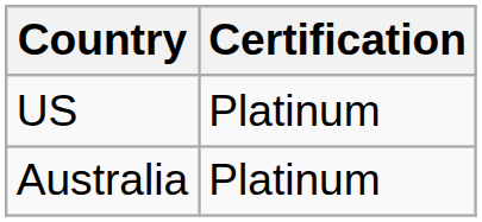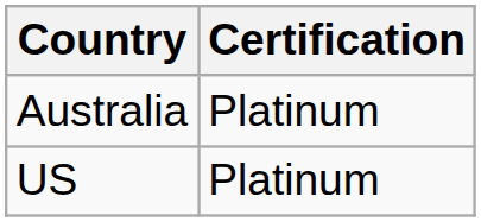rows swapped: US <-> Australia
